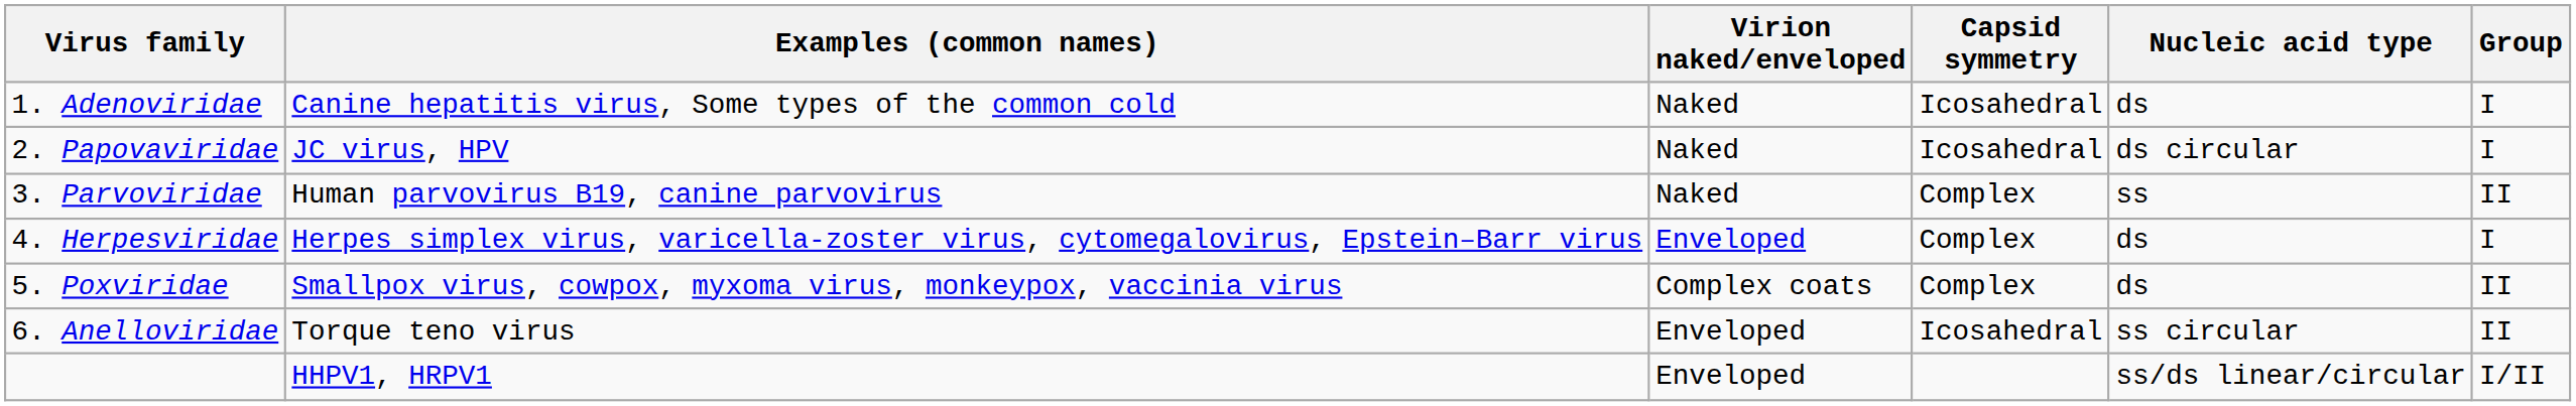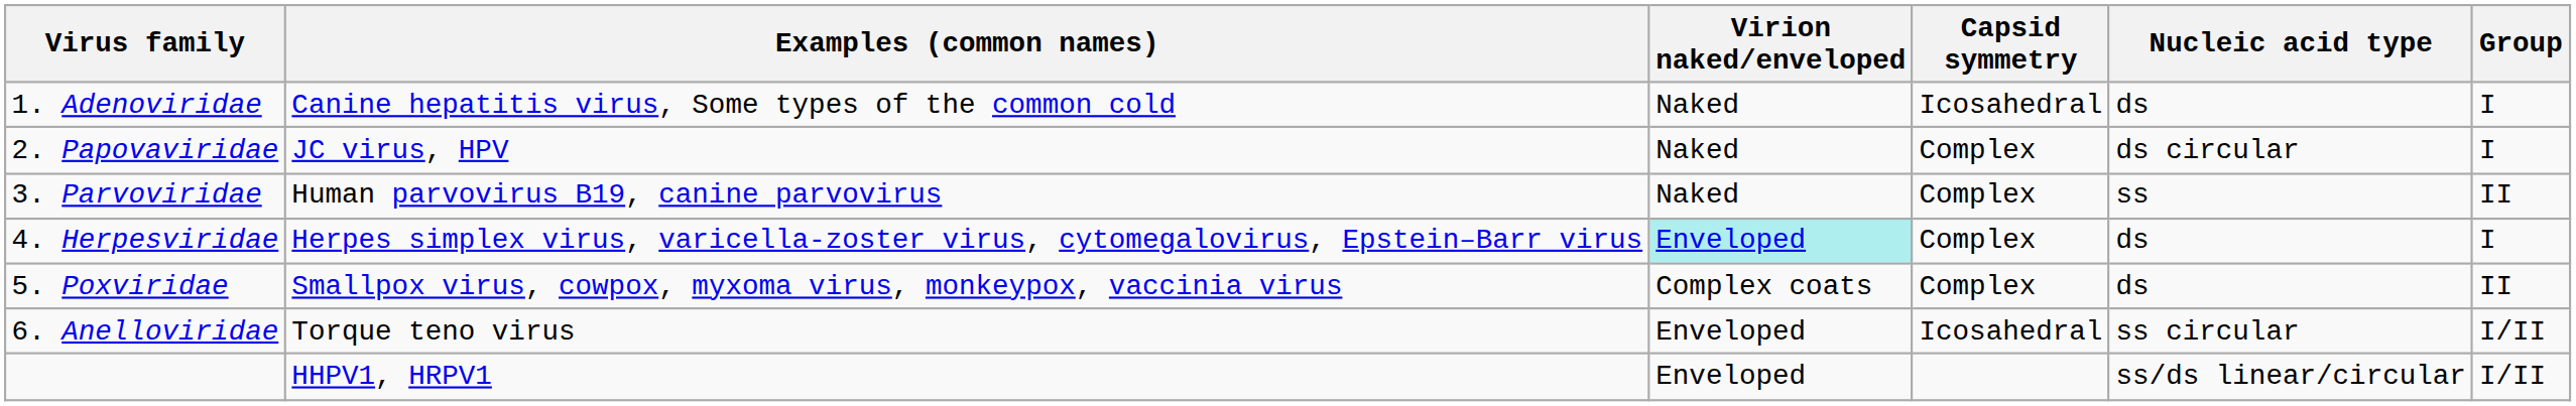2. Papovaviridae | Capsid symmetry: Icosahedral -> Complex
4. Herpesviridae | Virion naked/enveloped: no background -> paleturquoise background
6. Anelloviridae | Group: II -> I/II
